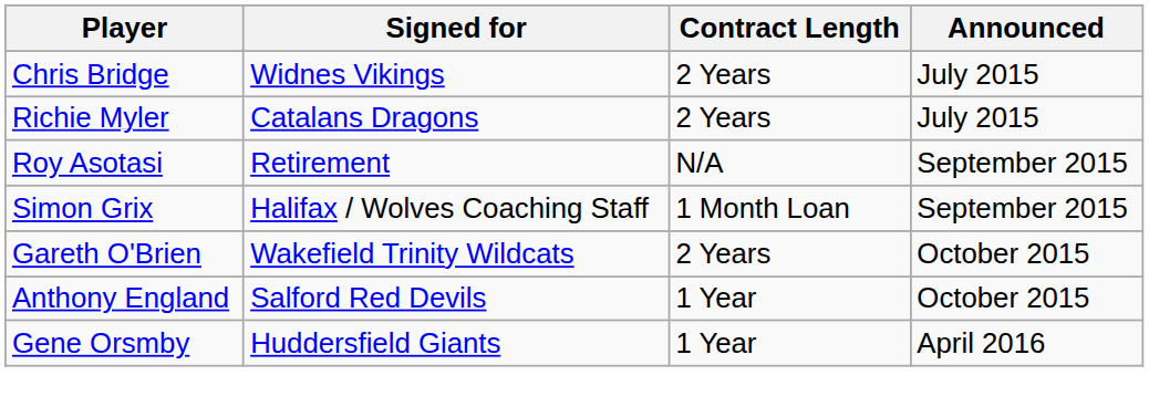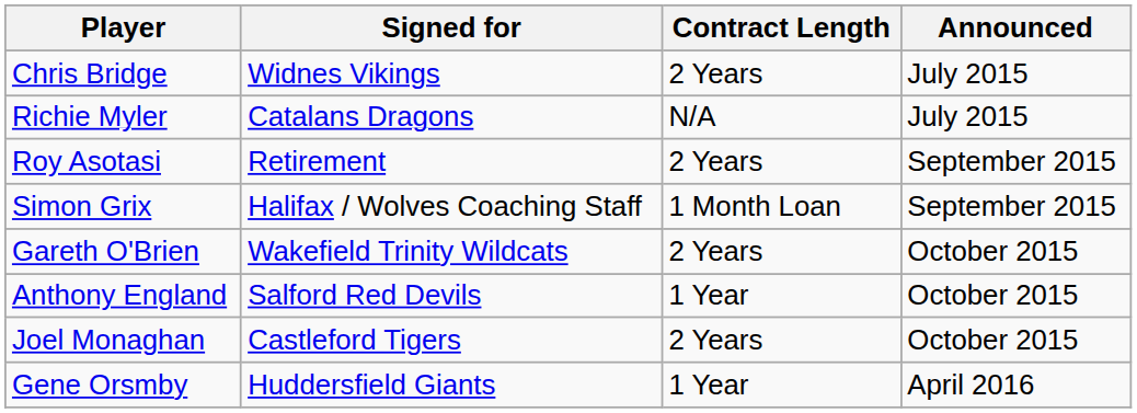Richie Myler | Contract Length: 2 Years -> N/A
Roy Asotasi | Contract Length: N/A -> 2 Years
+ row: Joel Monaghan | Castleford Tigers | 2 Years | October 2015
